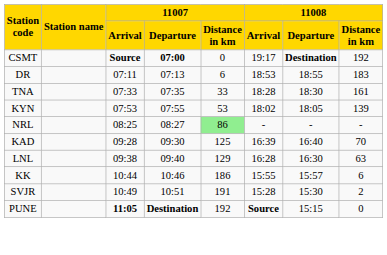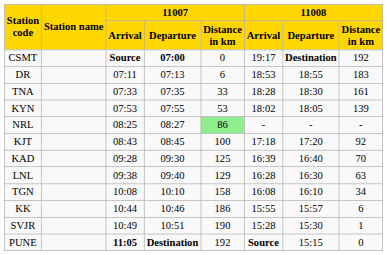+ row: KJT | 08:43 | 08:45 | 100 | 17:18 | 17:20 | 92
+ row: TGN | 10:08 | 10:10 | 158 | 16:08 | 16:10 | 34
SVJR | 11007 / Distance in km: 191 -> 190
SVJR | 11008 / Distance in km: 2 -> 1
